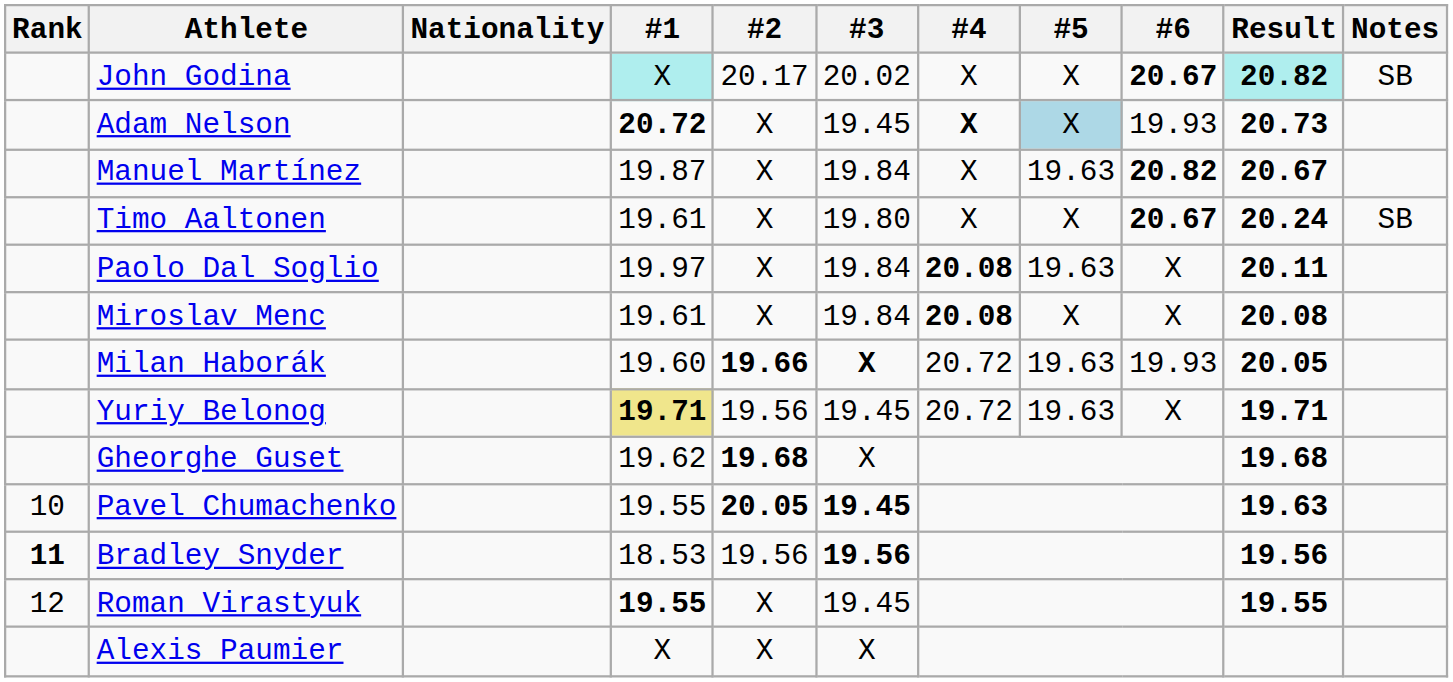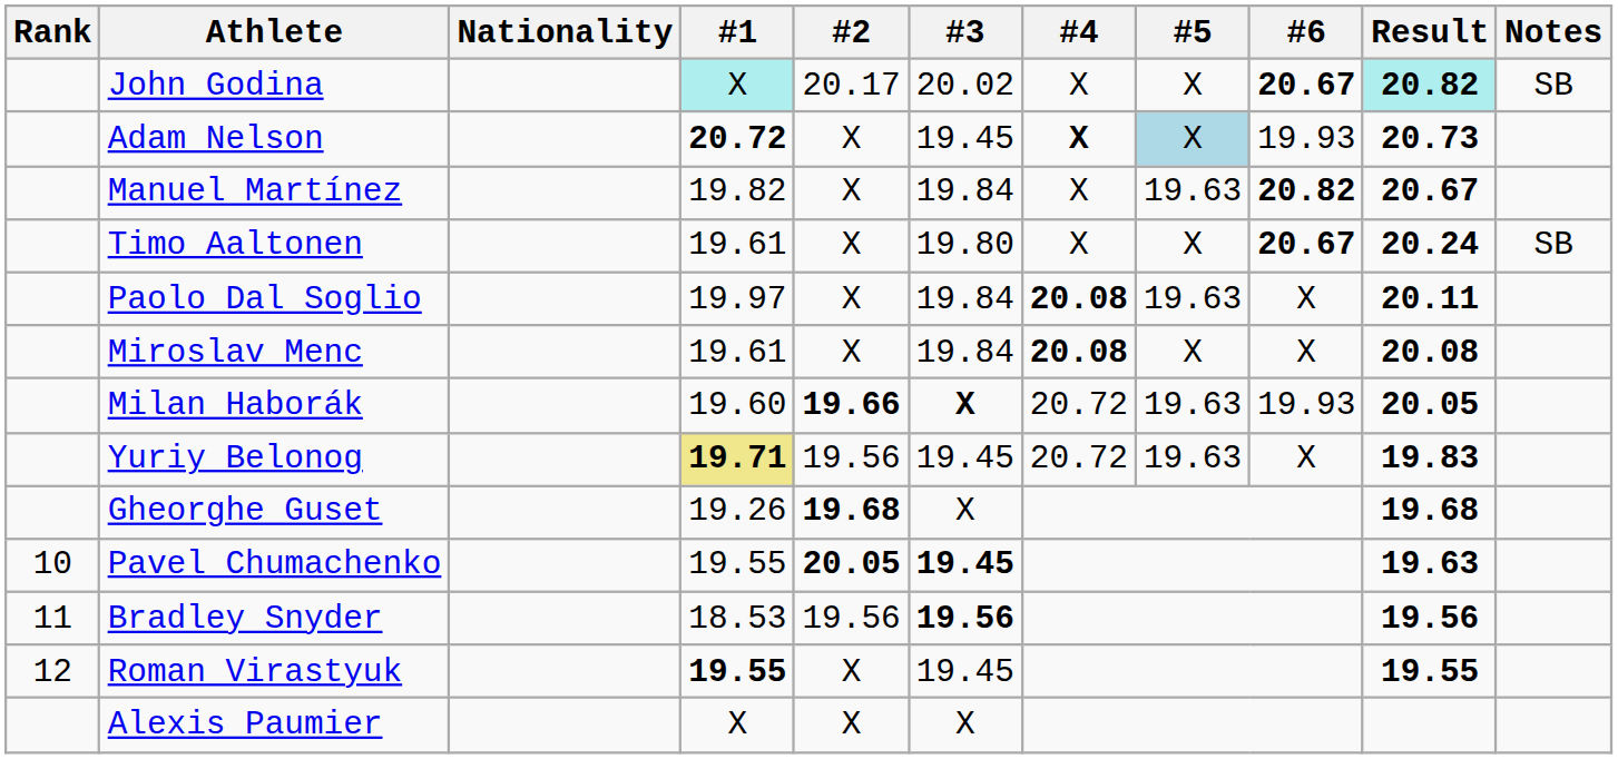Manuel Martínez | #1: 19.87 -> 19.82
Yuriy Belonog | Result: 19.71 -> 19.83
Gheorghe Guset | #1: 19.62 -> 19.26
Bradley Snyder | Rank: bold -> normal
